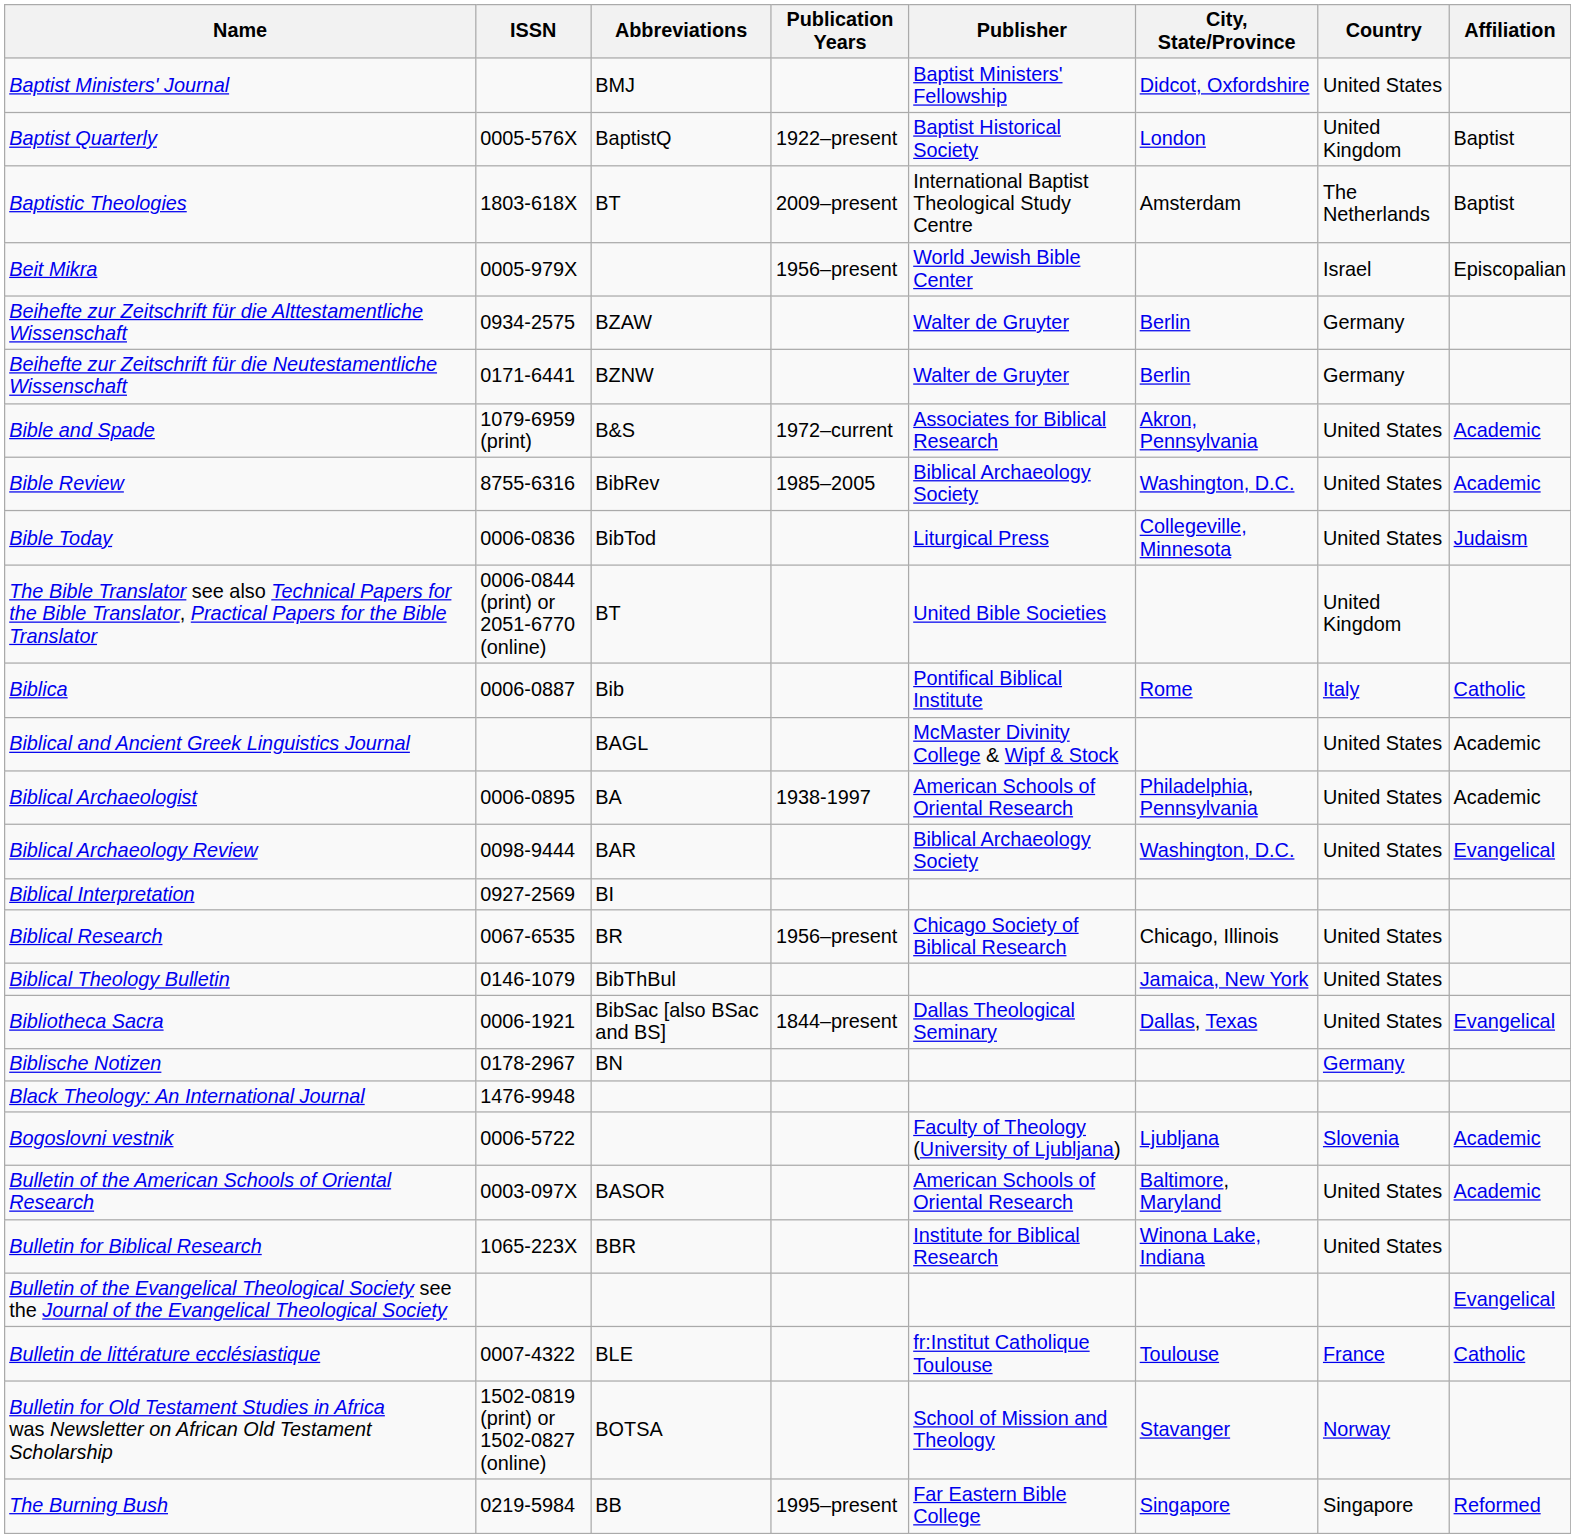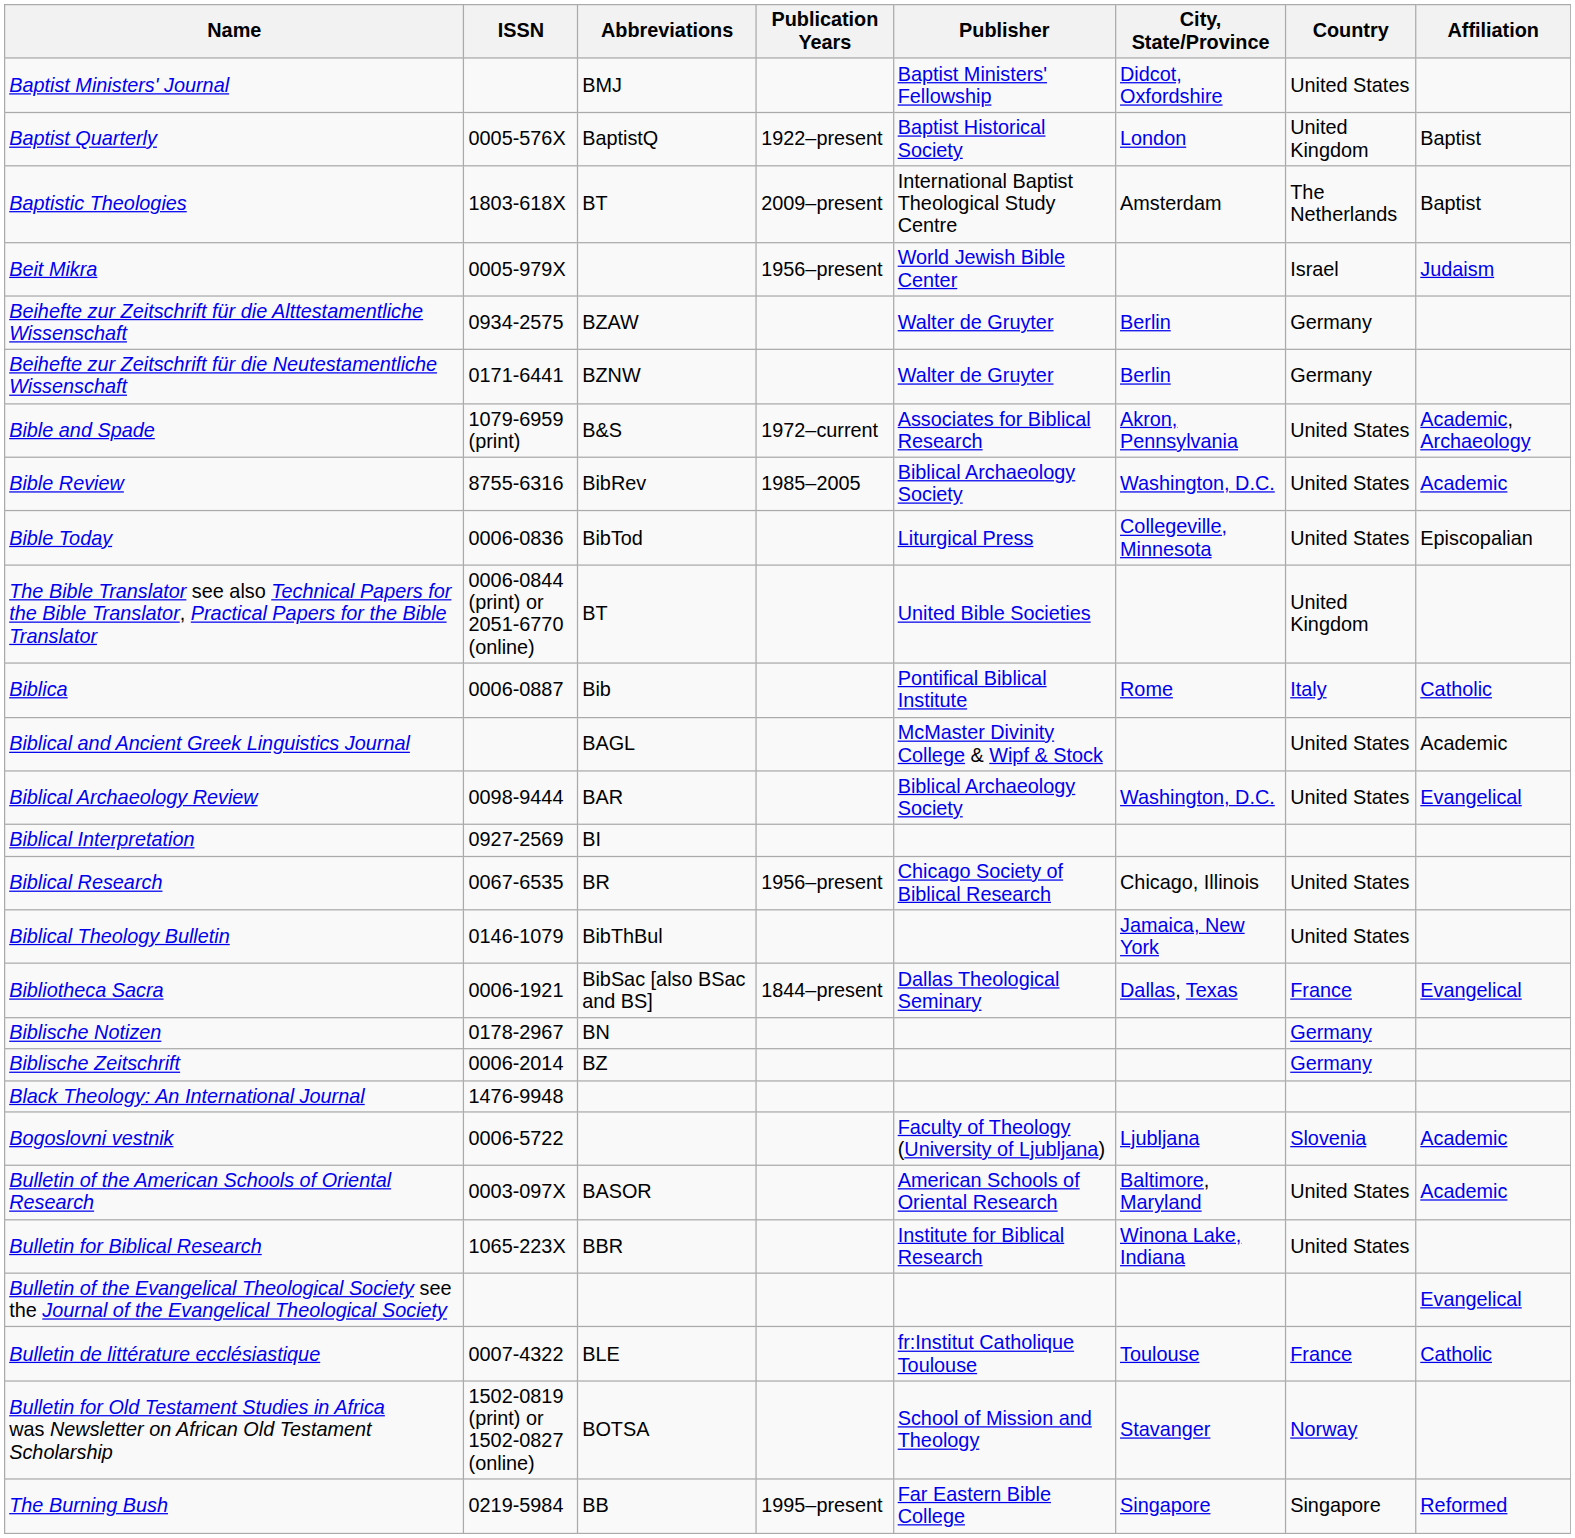Beit Mikra | Affiliation: Episcopalian -> Judaism
Bible and Spade | Affiliation: Academic -> Academic, Archaeology
Bible Today | Affiliation: Judaism -> Episcopalian
- row: Biblical Archaeologist | 0006-0895 | BA | 1938-1997 | American Schools of Oriental Research | Philadelphia, Pennsylvania | United States | Academic
Bibliotheca Sacra | Country: United States -> France
+ row: Biblische Zeitschrift | 0006-2014 | BZ | Germany
